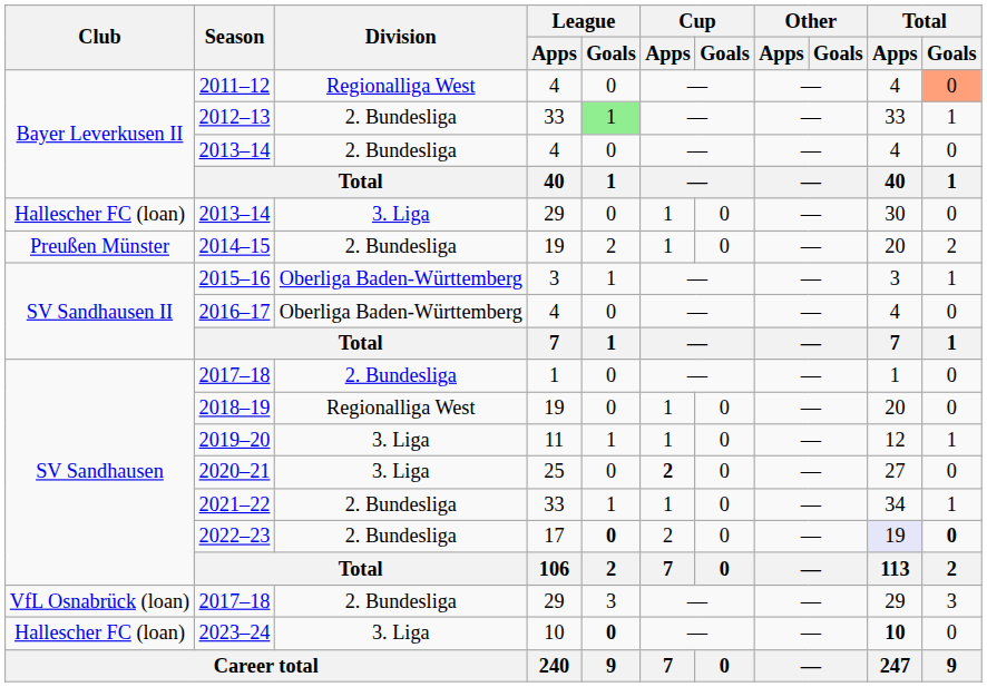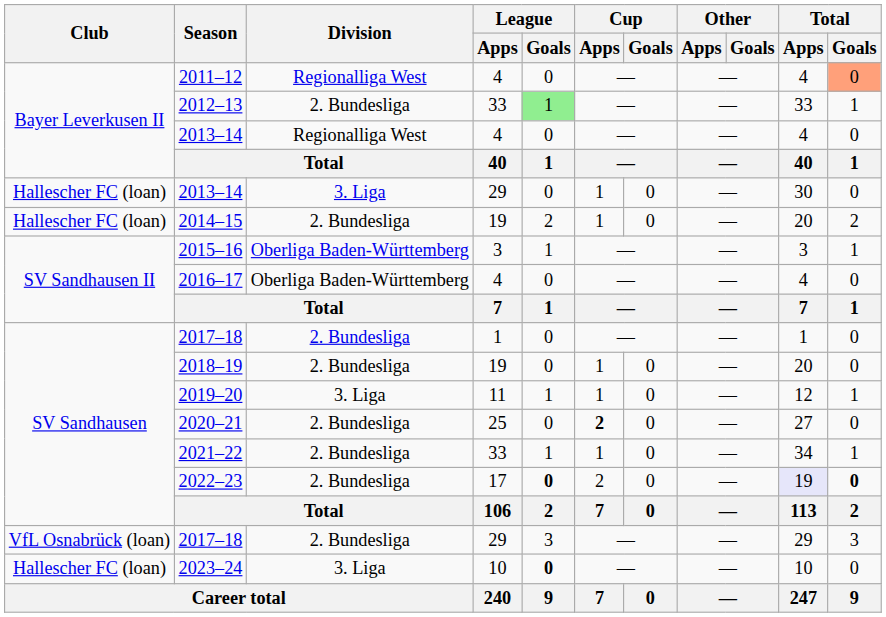2013–14 / 4 | Division: 2. Bundesliga -> Regionalliga West
2014–15 | Club: Preußen Münster -> Hallescher FC (loan)
2018–19 | Division: Regionalliga West -> 2. Bundesliga
2020–21 | Division: 3. Liga -> 2. Bundesliga
2023–24 | Total / Apps: bold -> normal
